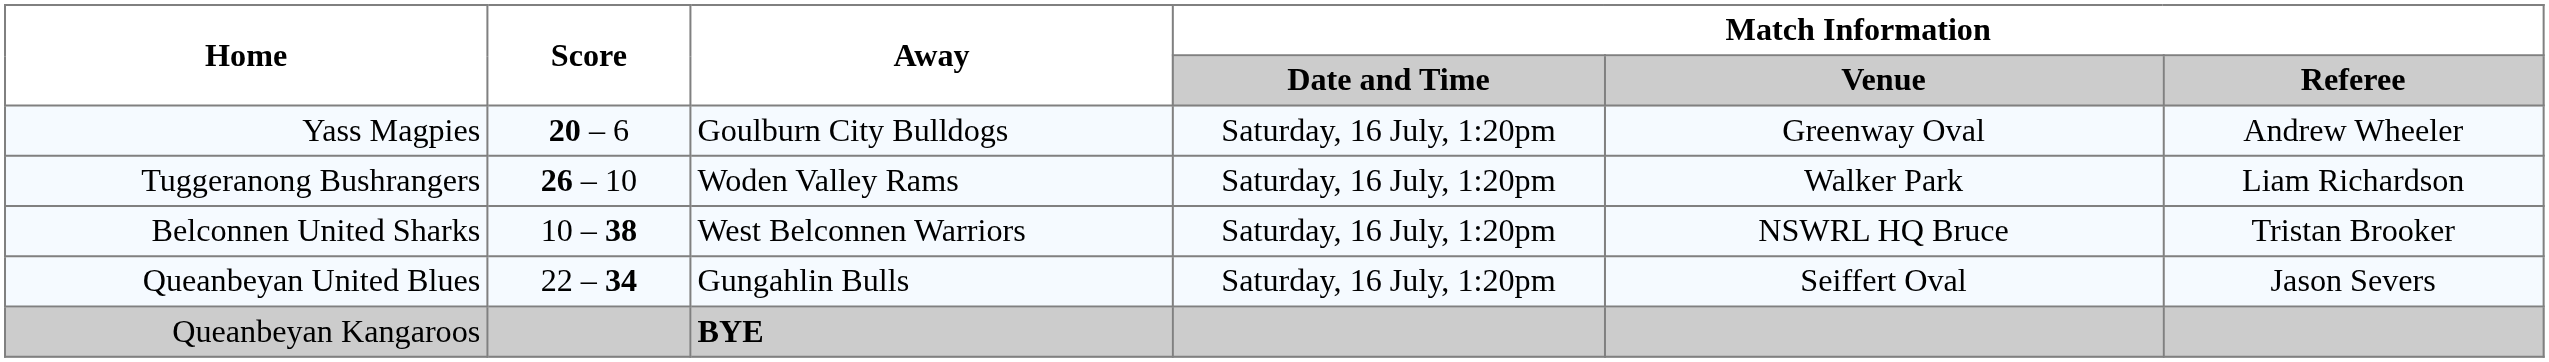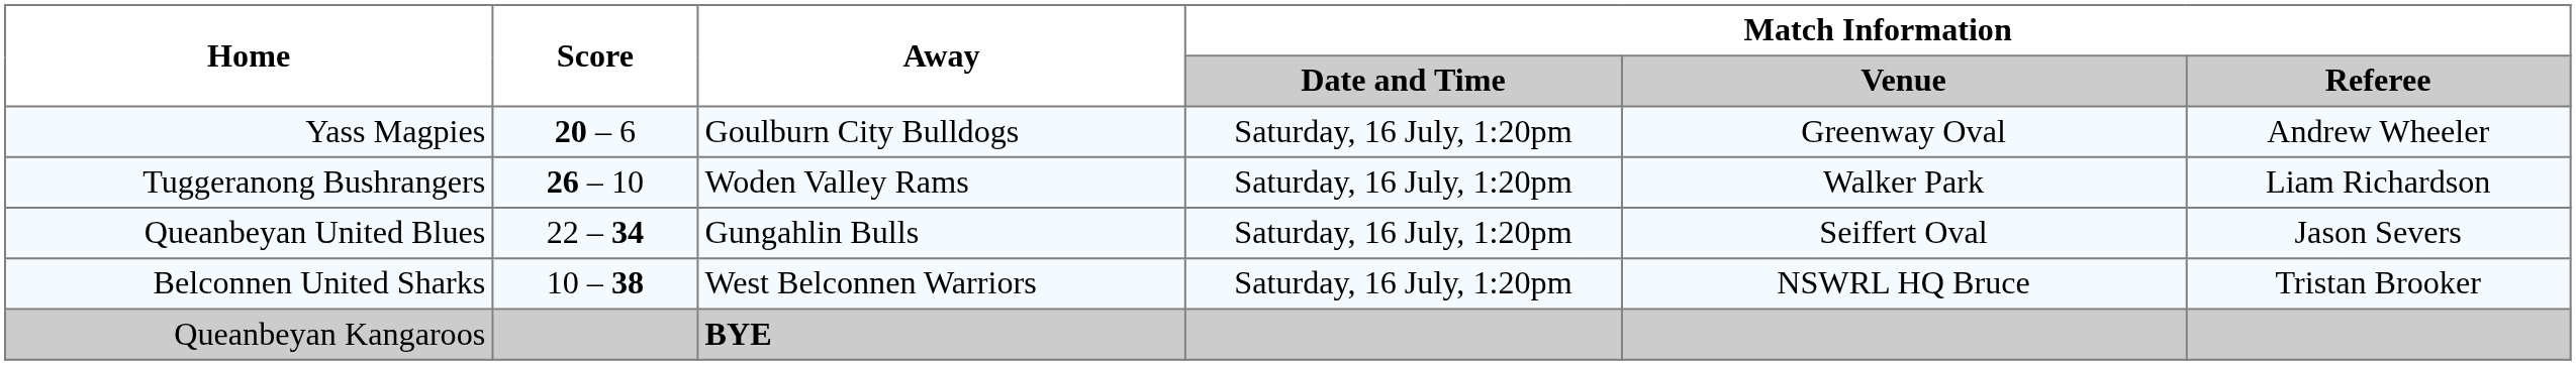rows swapped: Queanbeyan United Blues <-> Belconnen United Sharks
